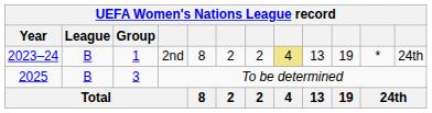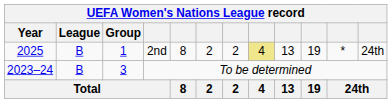2nd | Year: 2023–24 -> 2025
To be determined | Year: 2025 -> 2023–24
